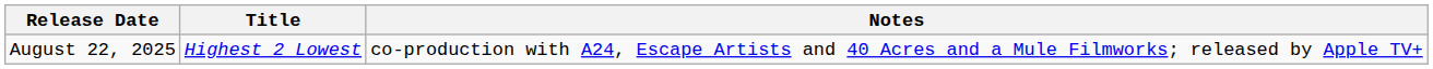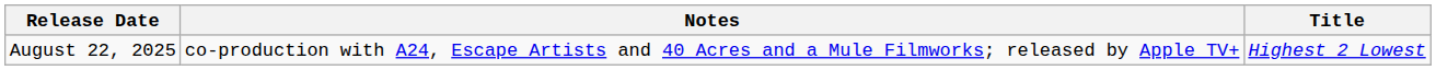columns swapped: Title <-> Notes
